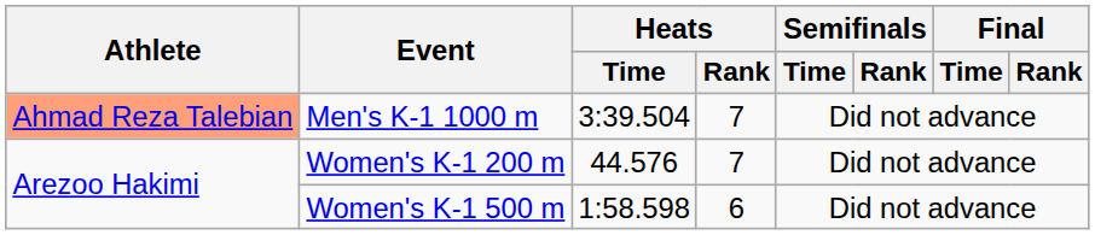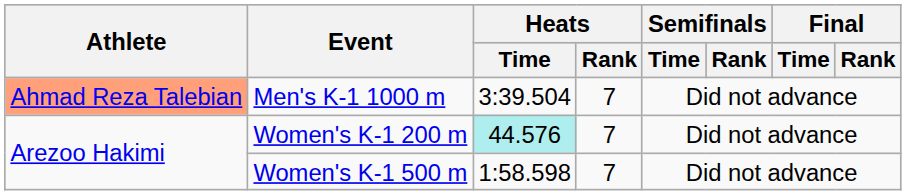Women's K-1 200 m | Heats / Time: no background -> paleturquoise background
Women's K-1 500 m | Heats / Rank: 6 -> 7
